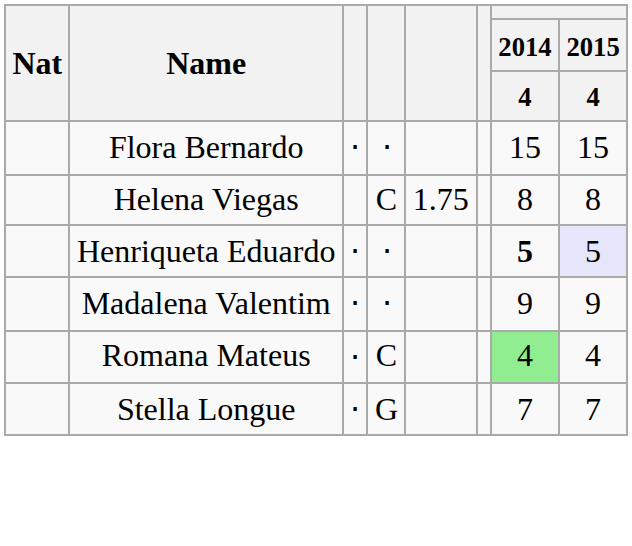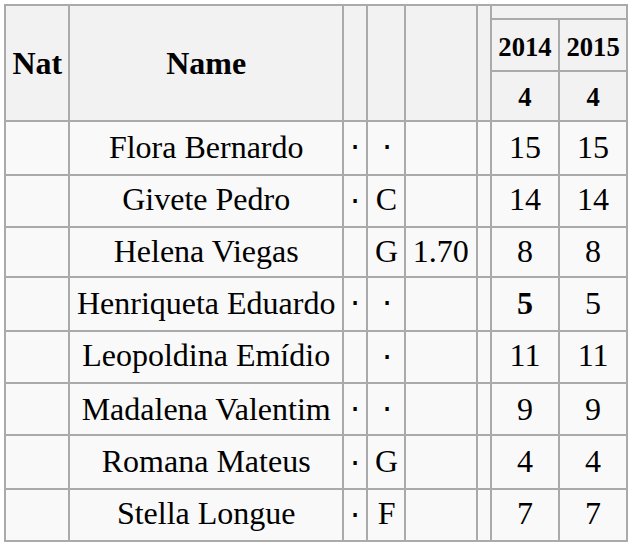+ row: Givete Pedro | ⋅ | C | 14 | 14
Helena Viegas | column 4: C -> G
Helena Viegas | column 5: 1.75 -> 1.70
Henriqueta Eduardo | 2015 / 4: lavender background -> no background
+ row: Leopoldina Emídio | ⋅ | 11 | 11
Romana Mateus | column 4: C -> G
Romana Mateus | 2014 / 4: lightgreen background -> no background
Stella Longue | column 4: G -> F
